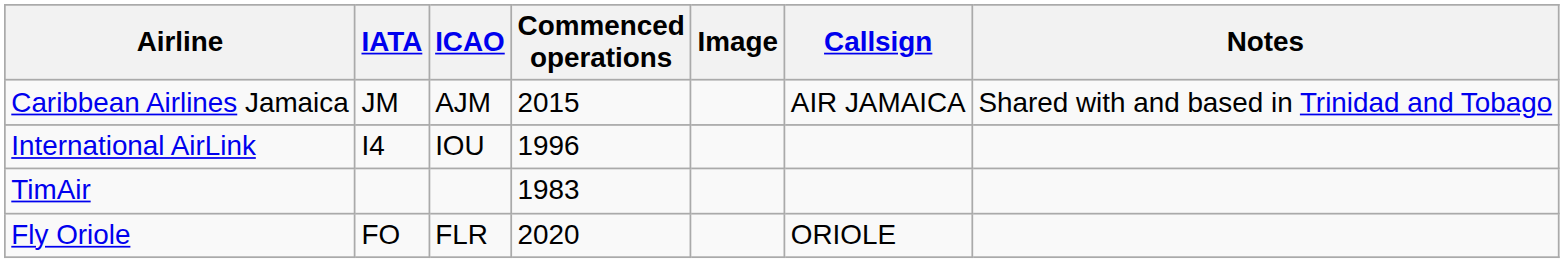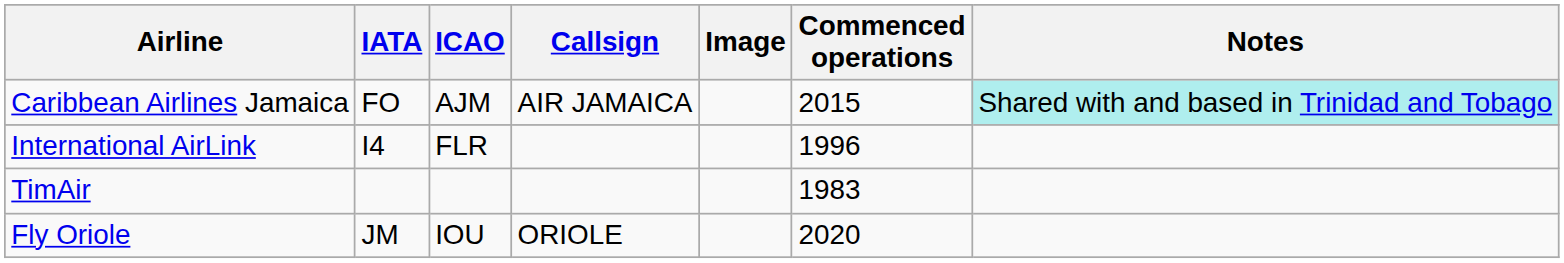columns swapped: Callsign <-> Commenced operations
Caribbean Airlines Jamaica | IATA: JM -> FO
Caribbean Airlines Jamaica | Notes: no background -> paleturquoise background
International AirLink | ICAO: IOU -> FLR
Fly Oriole | IATA: FO -> JM
Fly Oriole | ICAO: FLR -> IOU
